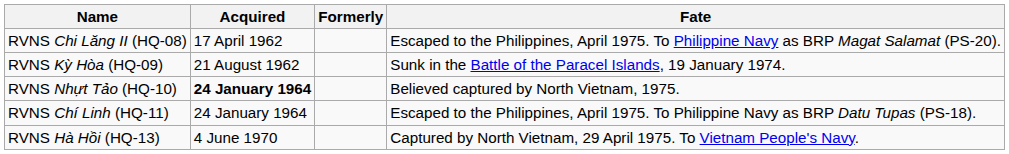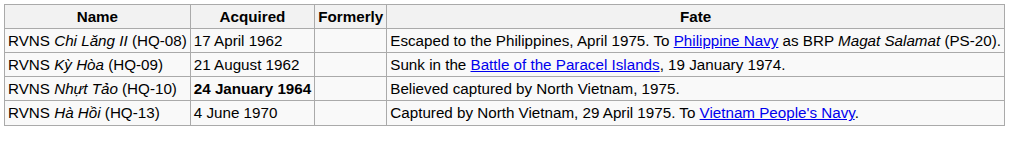- row: RVNS Chí Linh (HQ-11) | 24 January 1964 | Escaped to the Philippines, April 1975. To Philippine Navy as BRP Datu Tupas (PS-18).
